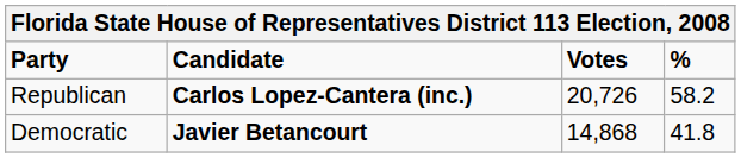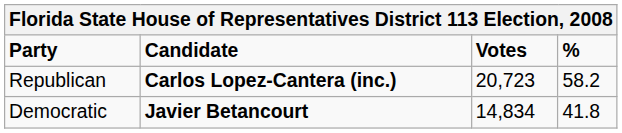Republican | Votes: 20,726 -> 20,723
Democratic | Votes: 14,868 -> 14,834
